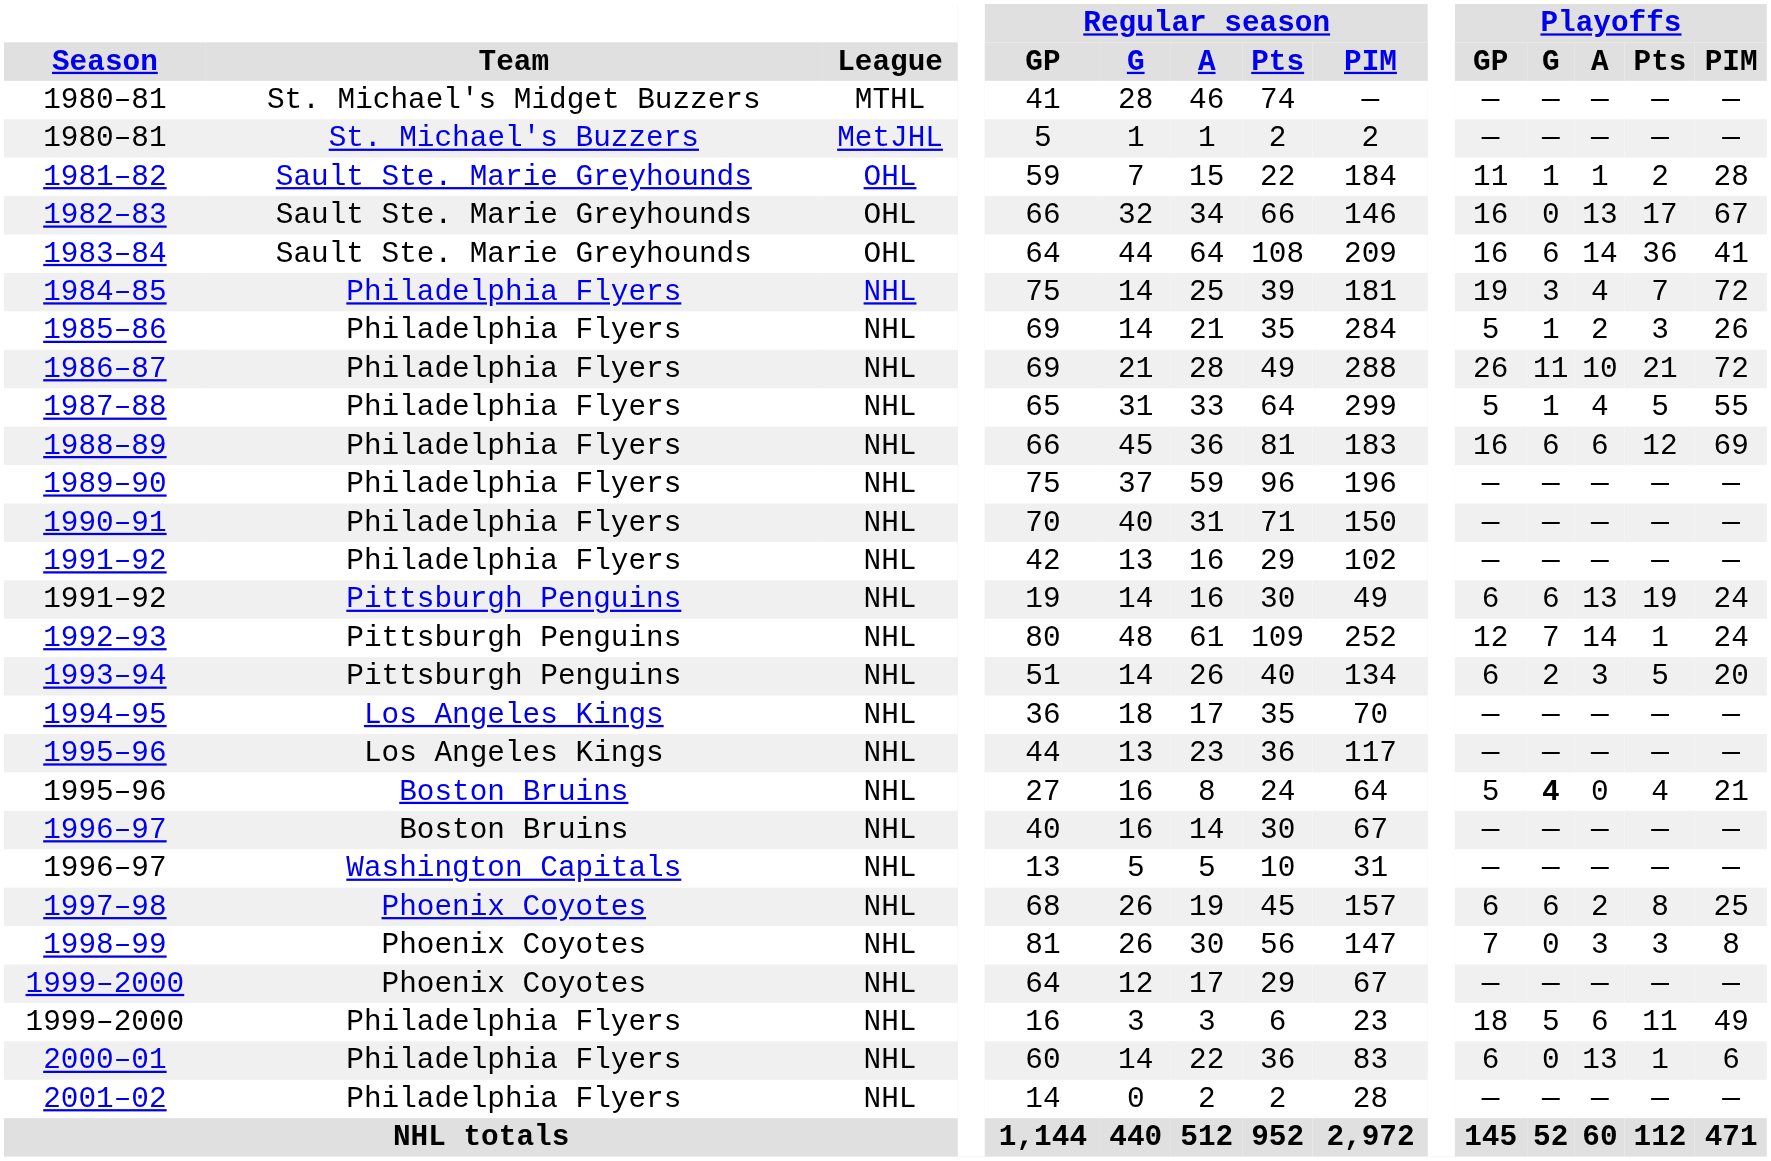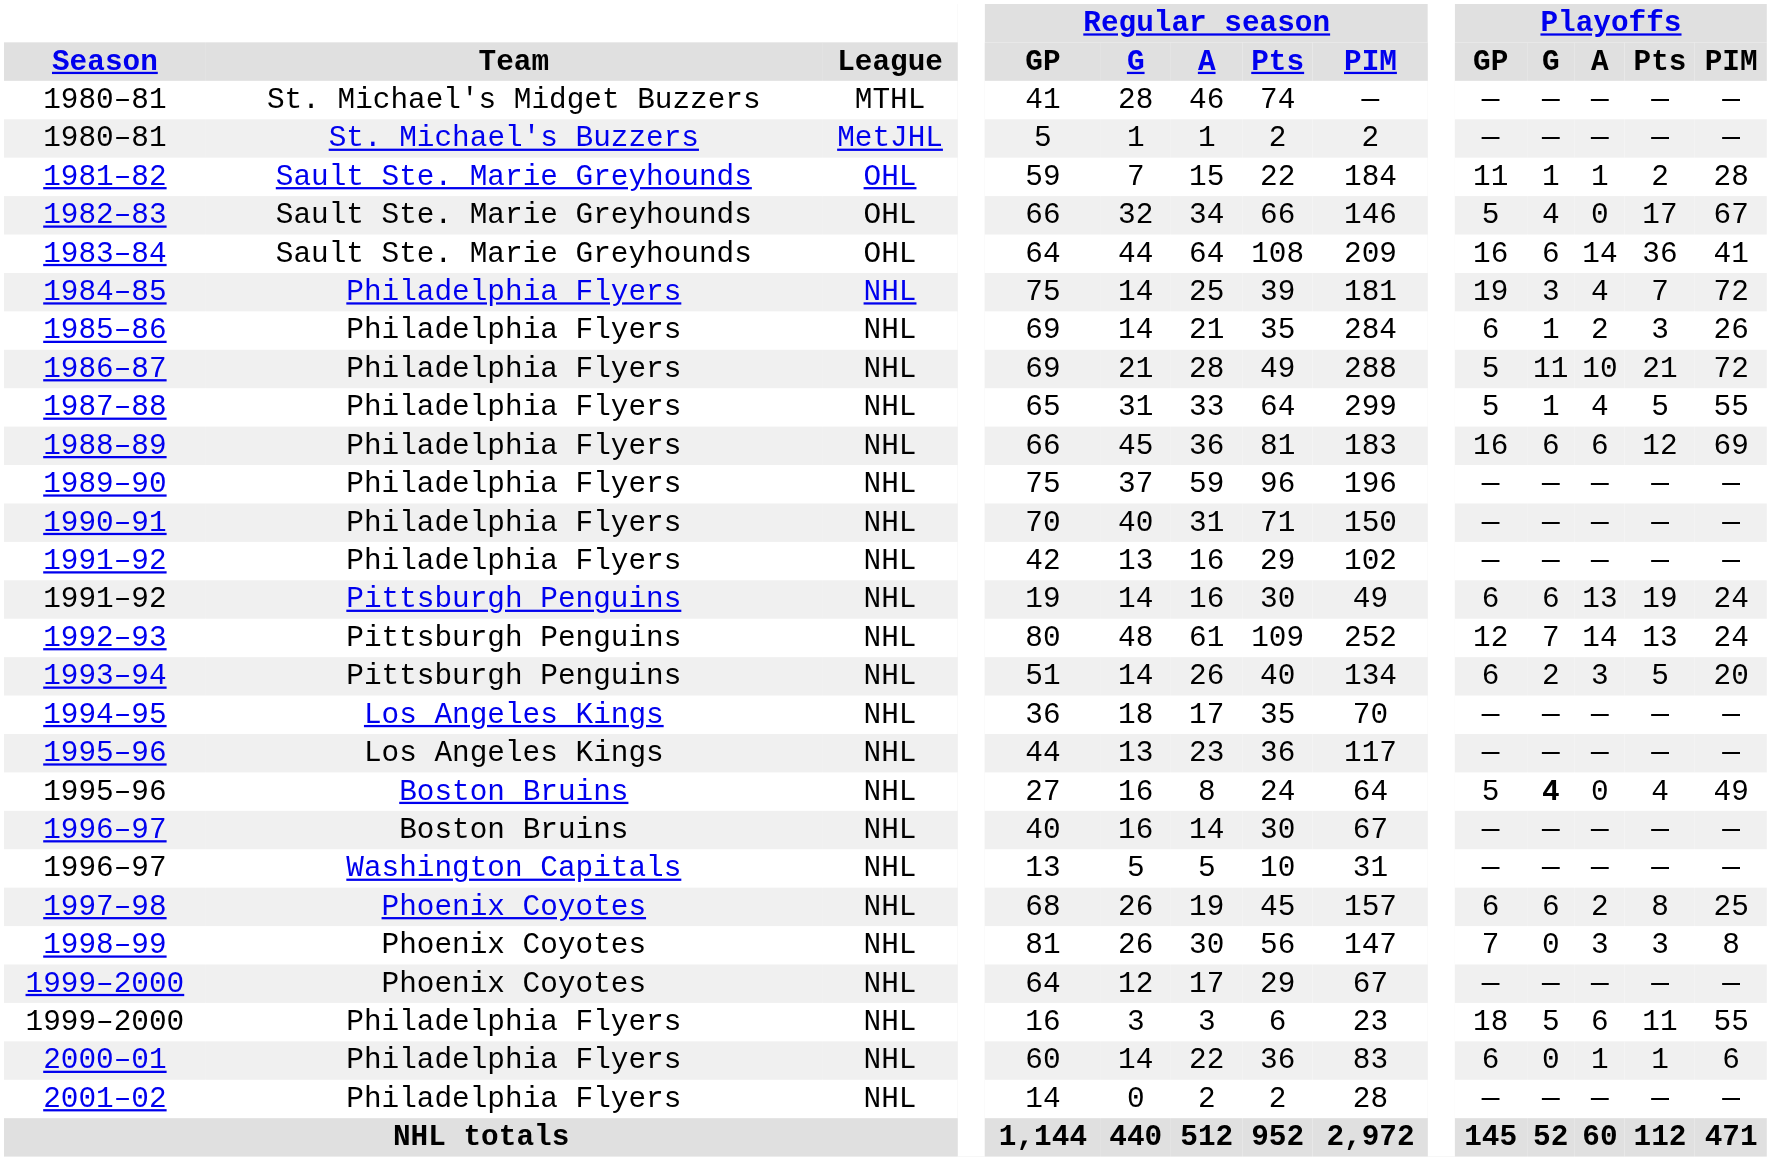1982–83 | Playoffs / GP: 16 -> 5
1982–83 | Playoffs / G: 0 -> 4
1982–83 | Playoffs / A: 13 -> 0
1985–86 | Playoffs / GP: 5 -> 6
1986–87 | Playoffs / GP: 26 -> 5
1992–93 | Playoffs / Pts: 1 -> 13
1995–96 / Boston Bruins | Playoffs / PIM: 21 -> 49
1999–2000 / Philadelphia Flyers | Playoffs / PIM: 49 -> 55
2000–01 | Playoffs / A: 13 -> 1
